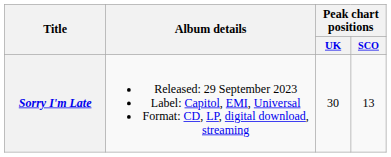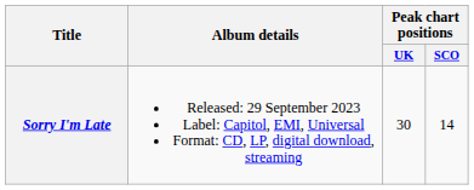Sorry I'm Late | Peak chart positions / SCO: 13 -> 14
